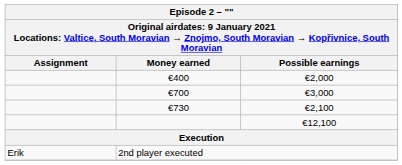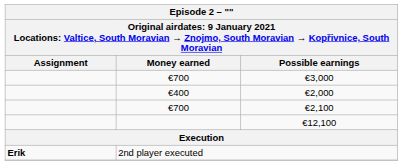rows swapped: €3,000 <-> €2,000
€2,100 | Money earned: €730 -> €700
2nd player executed | Assignment: normal -> bold
